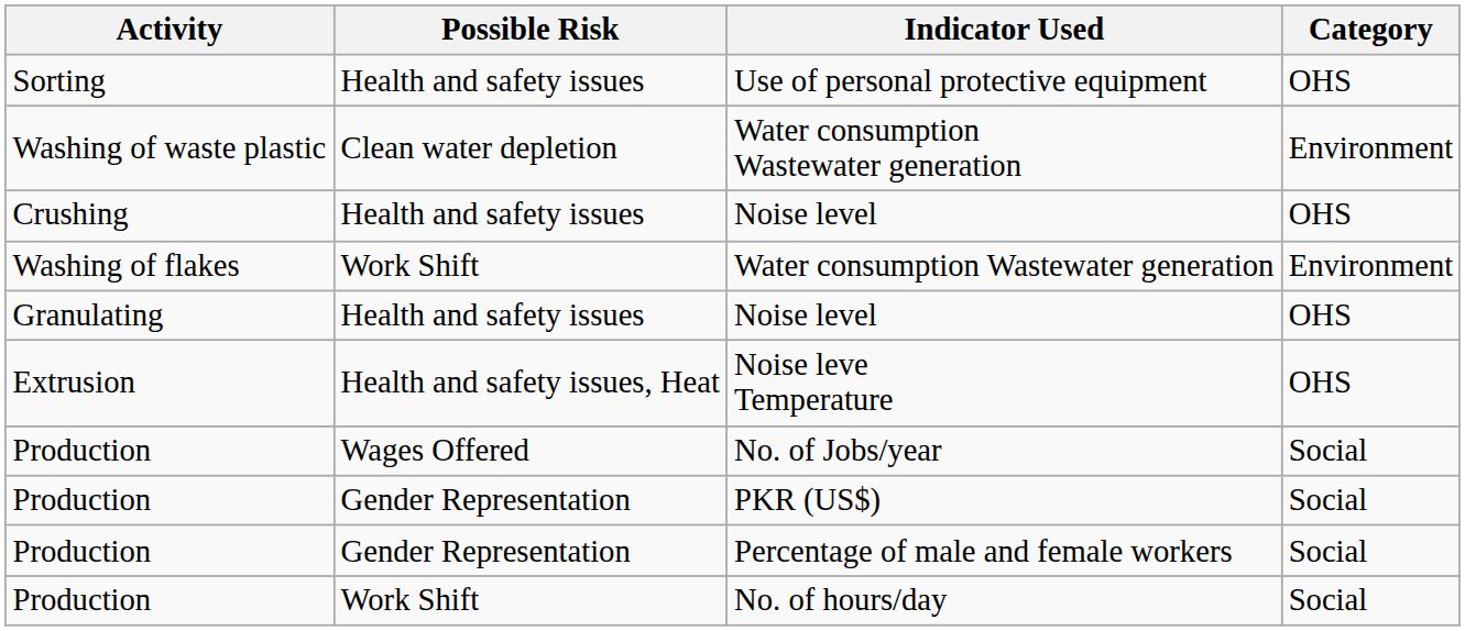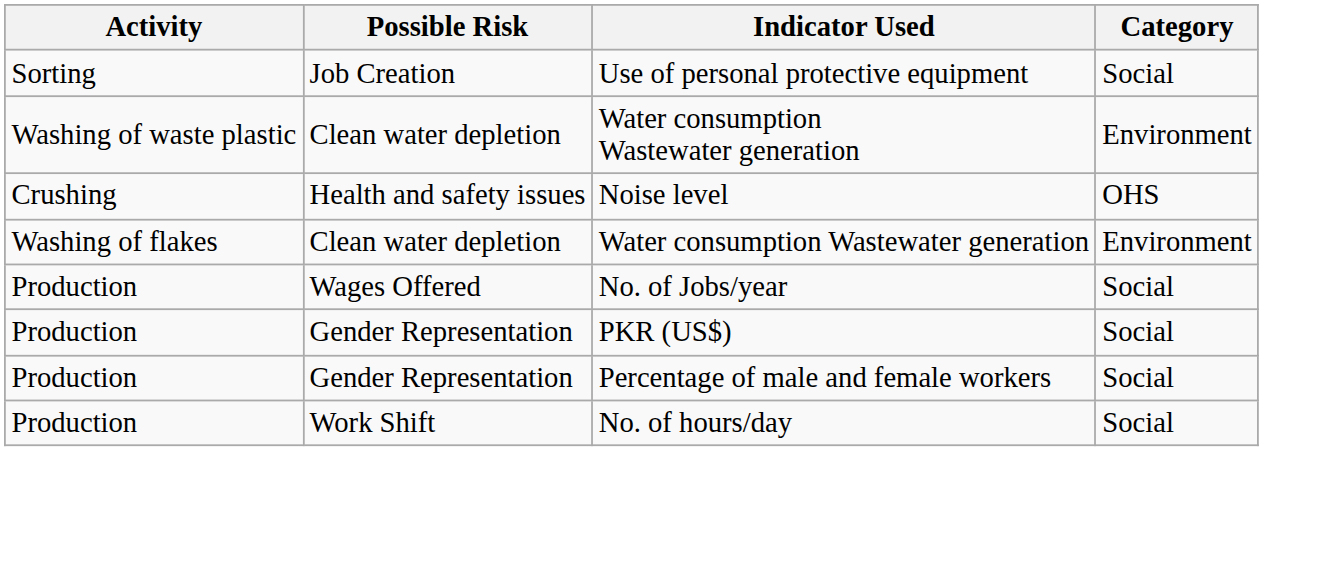Use of personal protective equipment | Possible Risk: Health and safety issues -> Job Creation
Use of personal protective equipment | Category: OHS -> Social
Washing of flakes / Water consumption Wastewater generation | Possible Risk: Work Shift -> Clean water depletion
- row: Granulating | Health and safety issues | Noise level | OHS
- row: Extrusion | Health and safety issues, Heat | Noise leve Temperature | OHS
